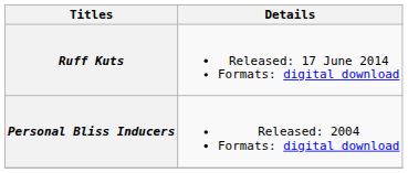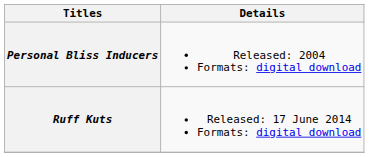rows swapped: Personal Bliss Inducers <-> Ruff Kuts
